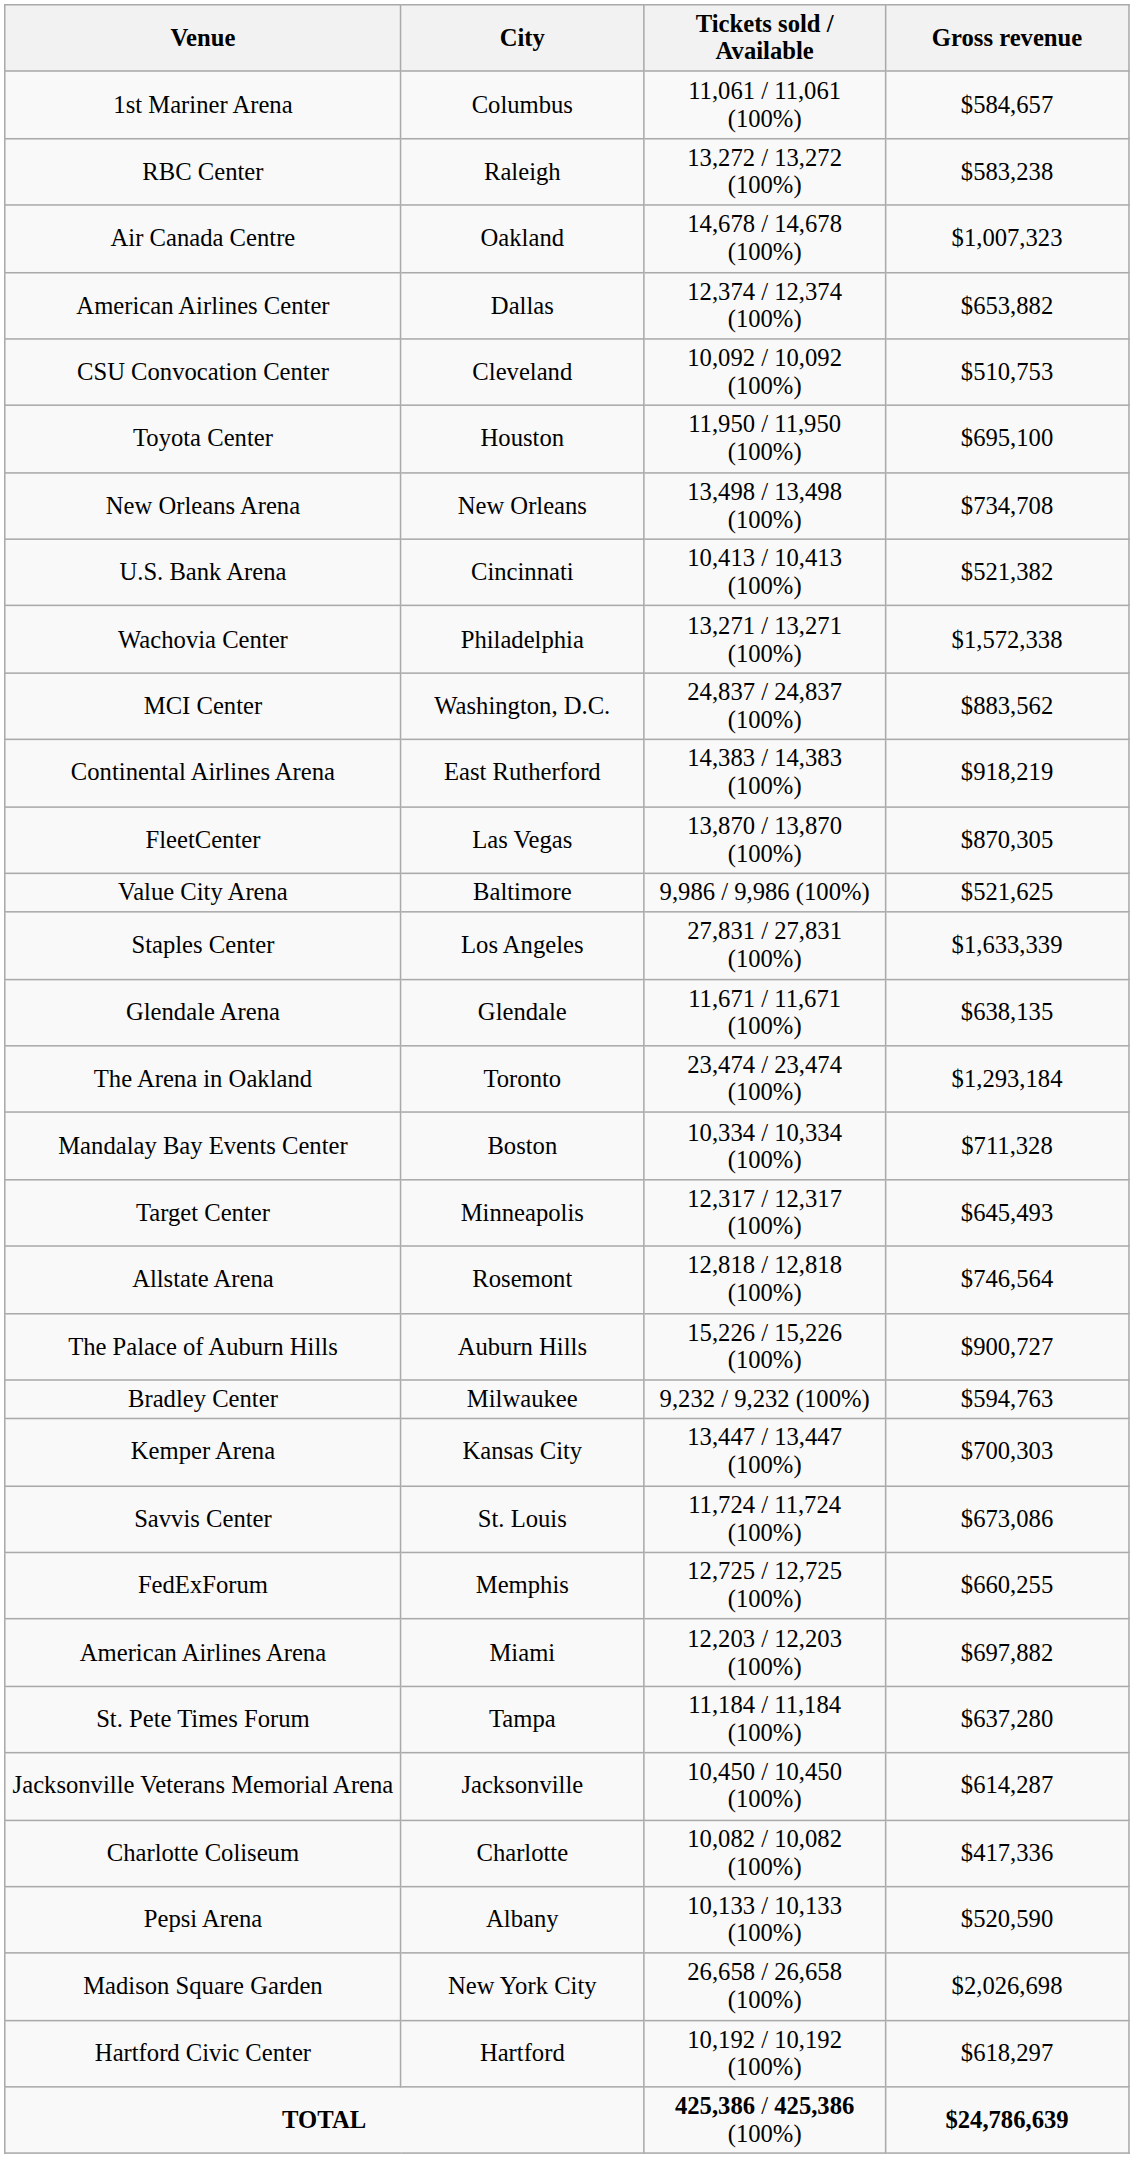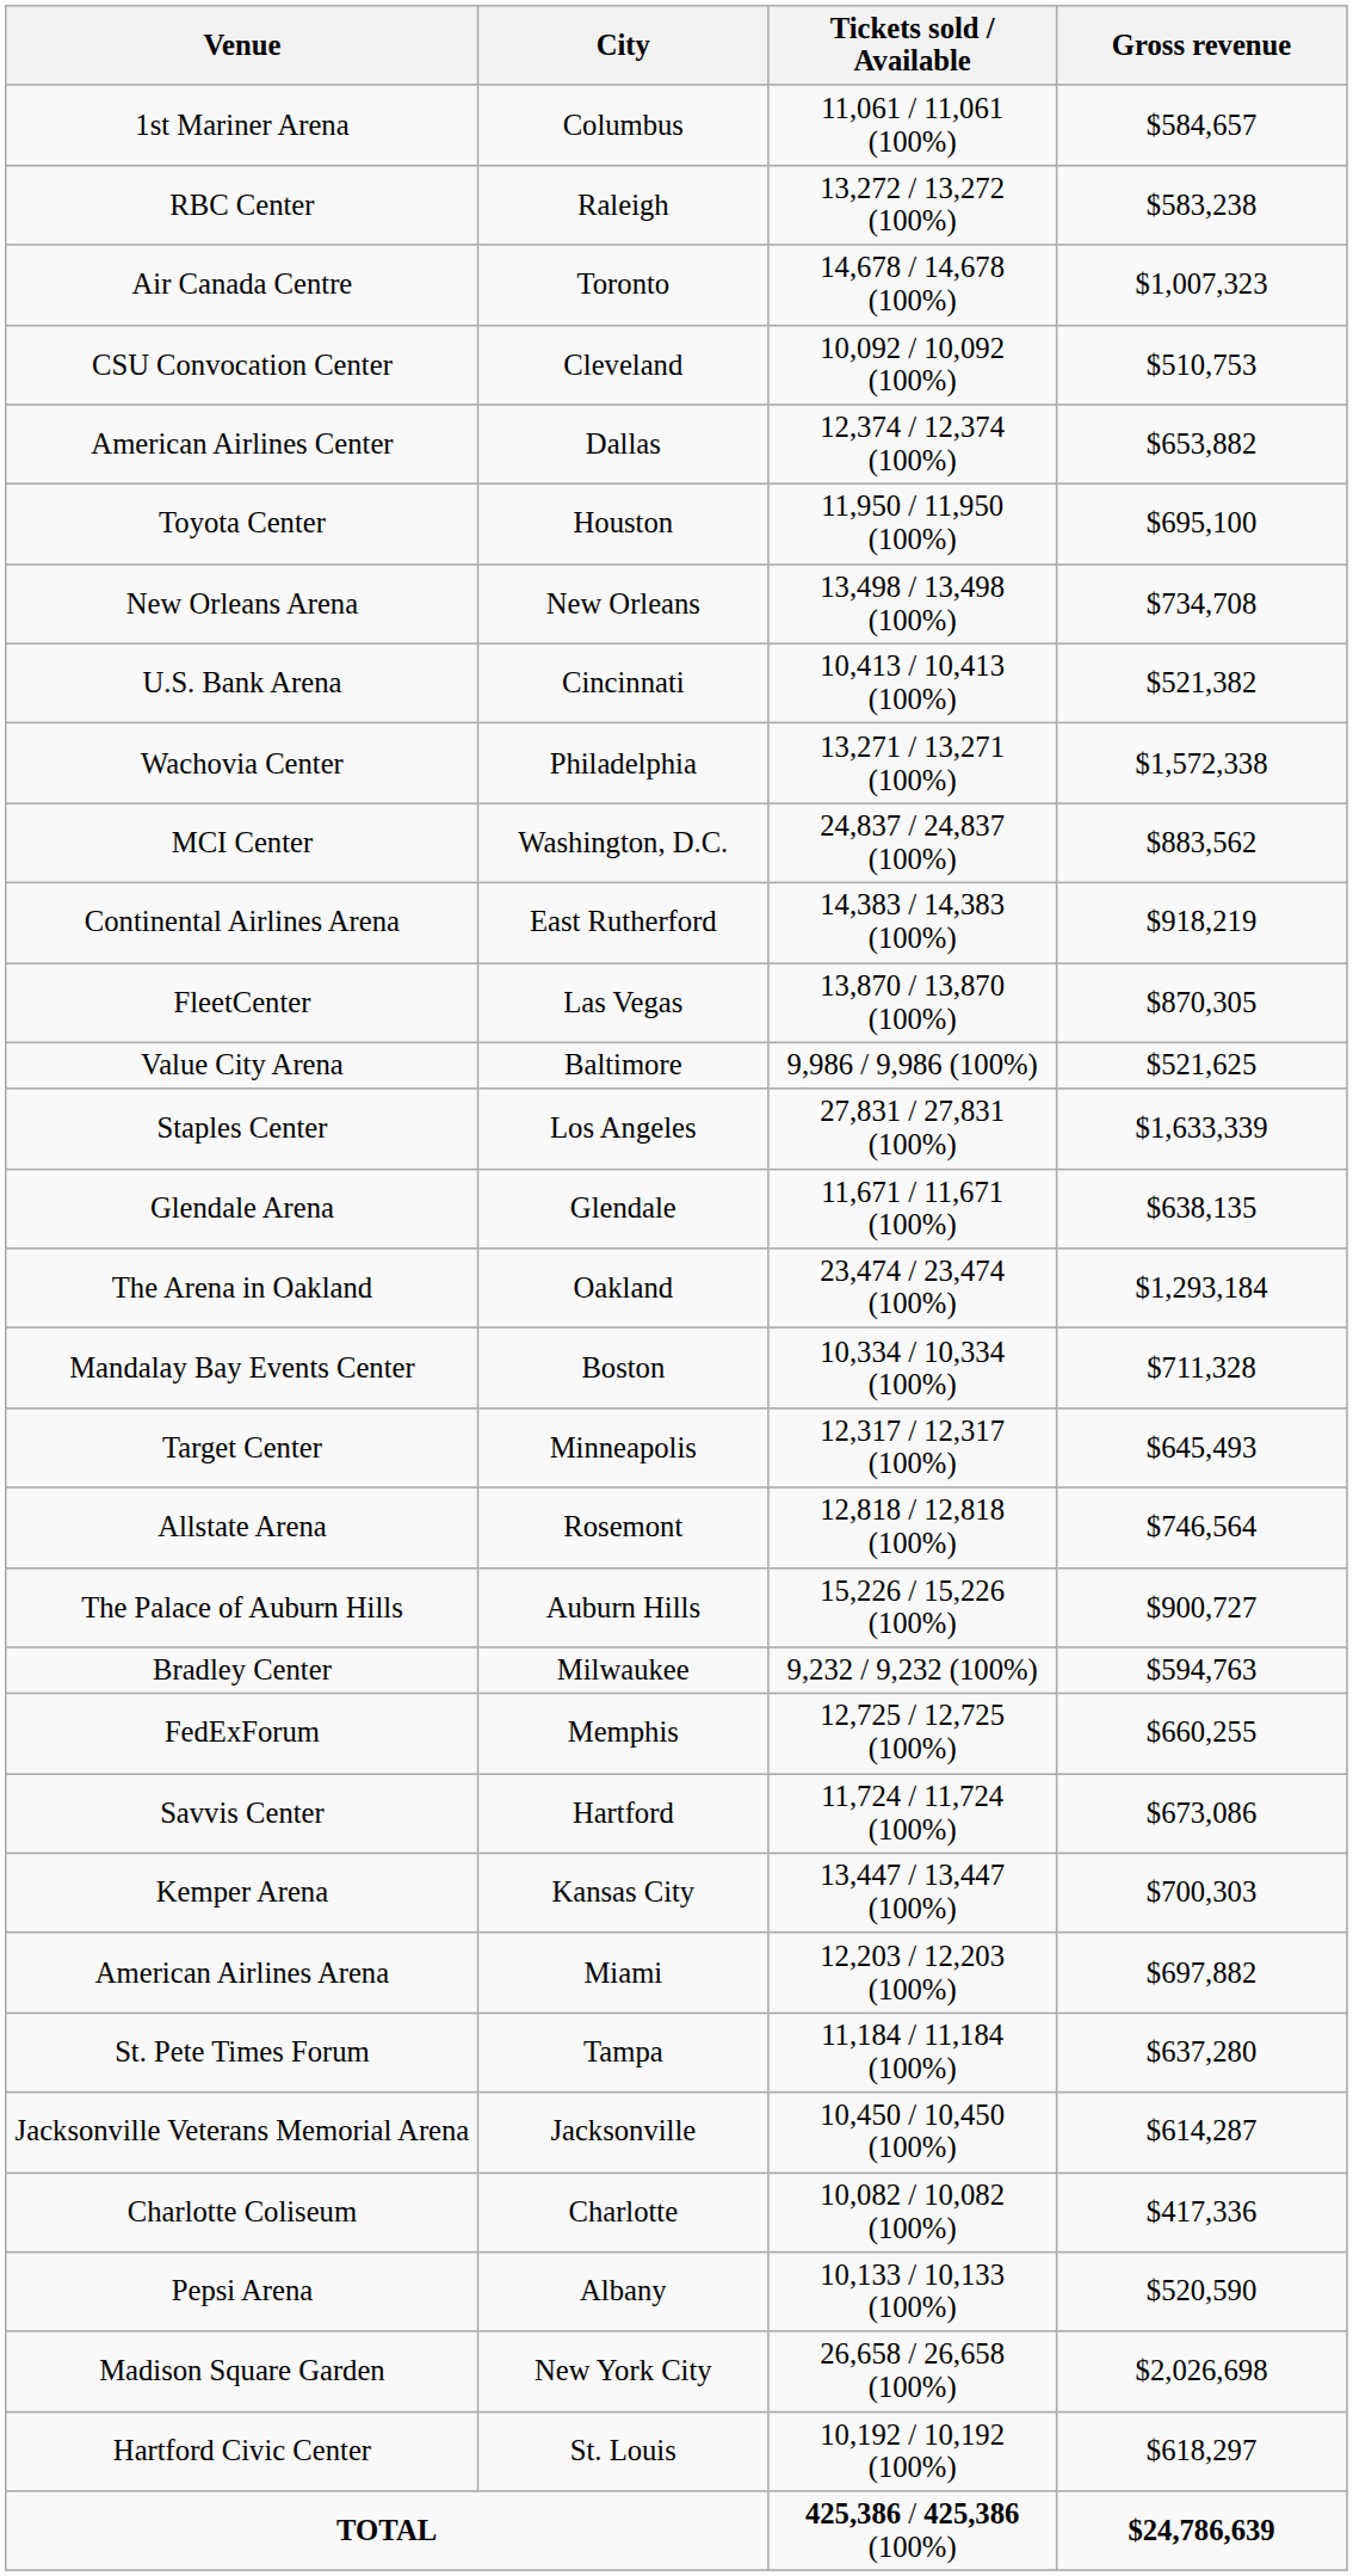Air Canada Centre | City: Oakland -> Toronto
rows swapped: CSU Convocation Center <-> American Airlines Center
The Arena in Oakland | City: Toronto -> Oakland
rows swapped: FedExForum <-> Kemper Arena
Savvis Center | City: St. Louis -> Hartford
Hartford Civic Center | City: Hartford -> St. Louis
